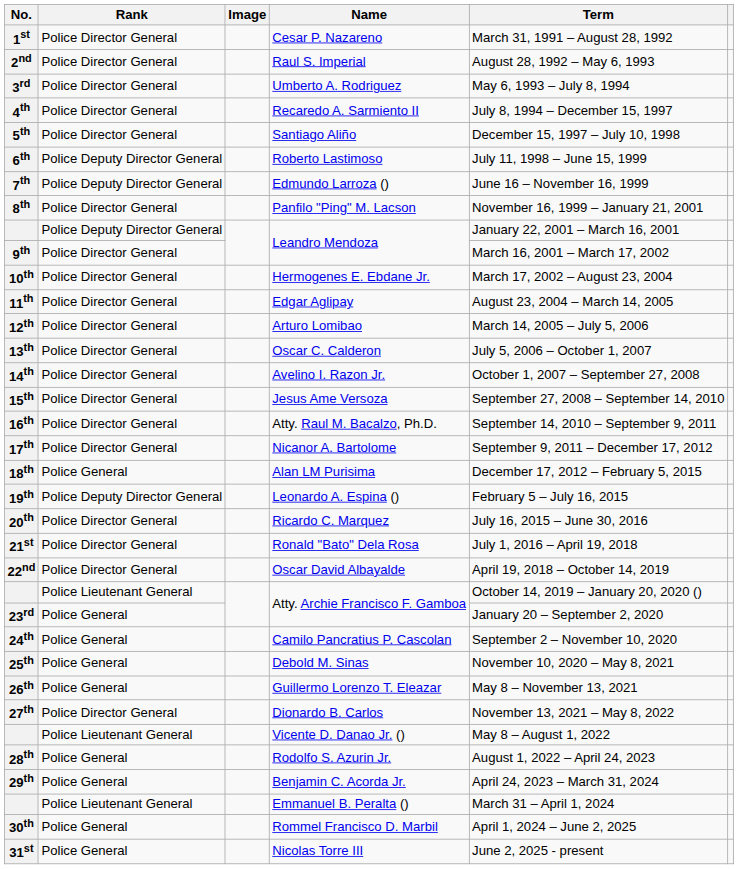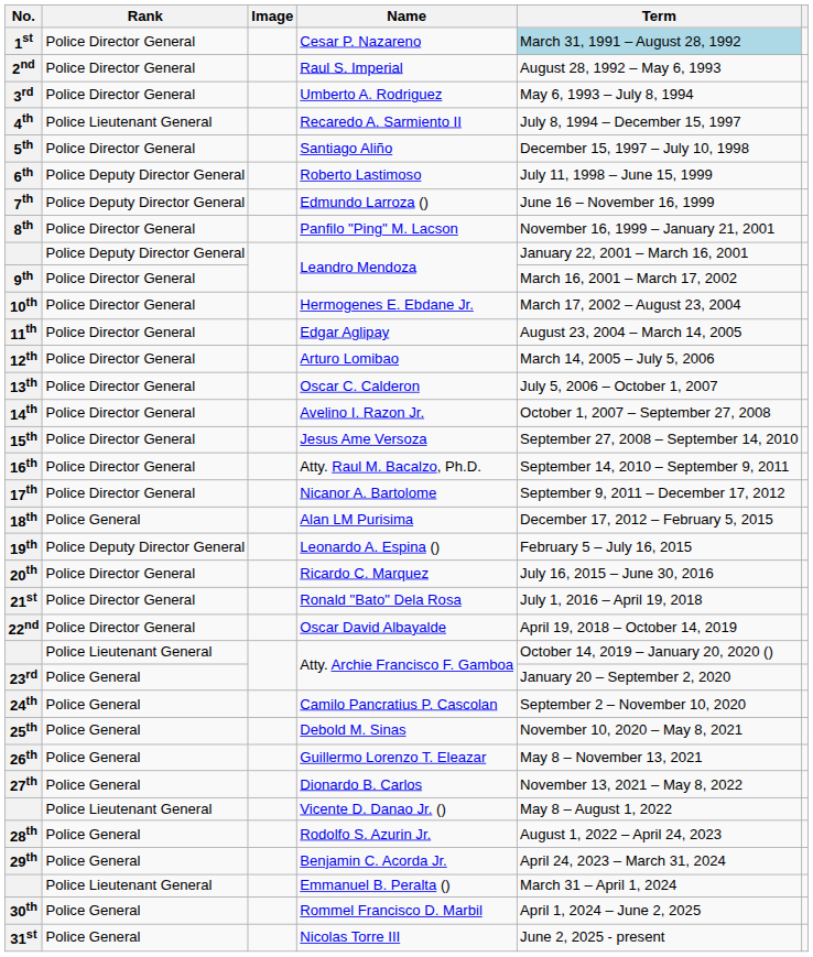Cesar P. Nazareno | Term: no background -> lightblue background
Recaredo A. Sarmiento II | Rank: Police Director General -> Police Lieutenant General
Dionardo B. Carlos | Rank: Police Director General -> Police General
